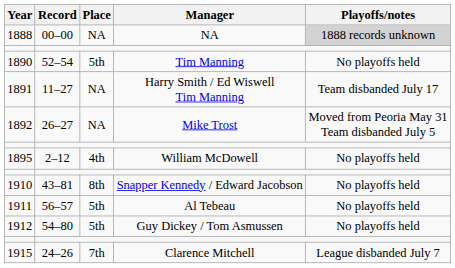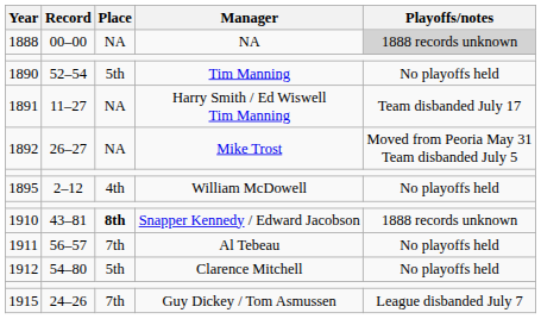1910 | Place: normal -> bold
1910 | Playoffs/notes: No playoffs held -> 1888 records unknown
1911 | Place: 5th -> 7th
1912 | Manager: Guy Dickey / Tom Asmussen -> Clarence Mitchell
1915 | Manager: Clarence Mitchell -> Guy Dickey / Tom Asmussen
